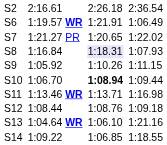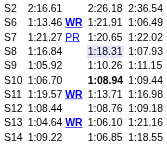S6 | column 3: 1:19.57 WR -> 1:13.46 WR
S11 | column 3: 1:13.46 WR -> 1:19.57 WR
